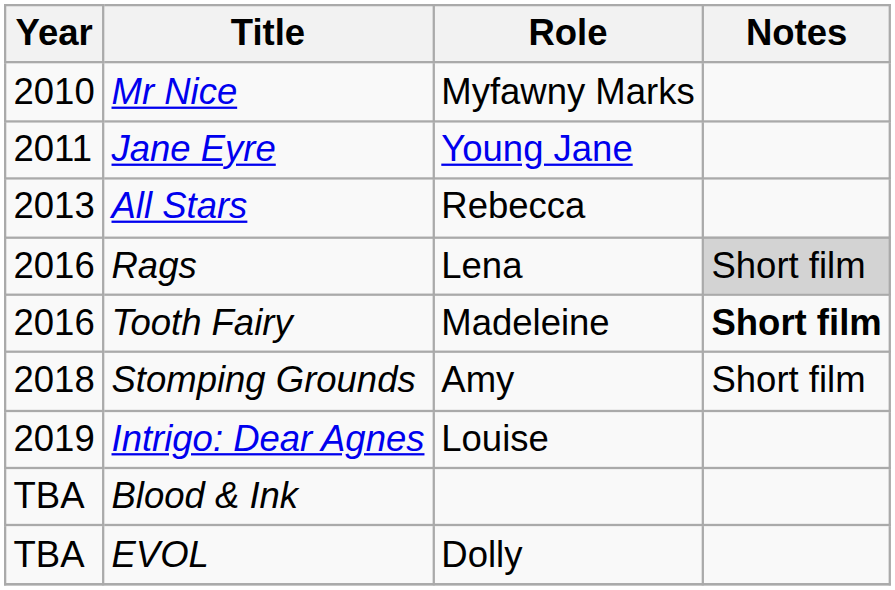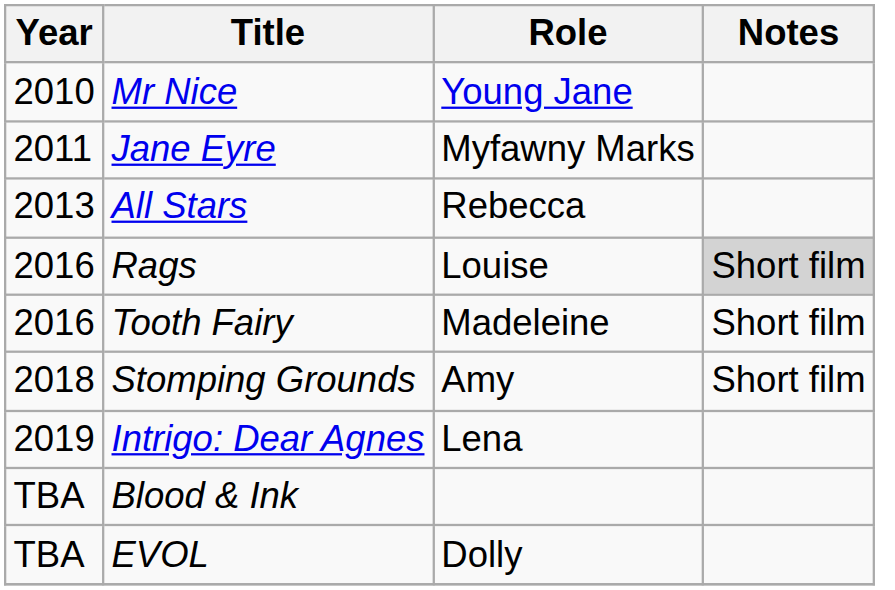Mr Nice | Role: Myfawny Marks -> Young Jane
Jane Eyre | Role: Young Jane -> Myfawny Marks
Rags | Role: Lena -> Louise
Tooth Fairy | Notes: bold -> normal
Intrigo: Dear Agnes | Role: Louise -> Lena
